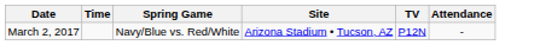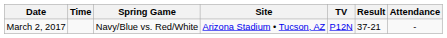+ column: Result | 37-21
